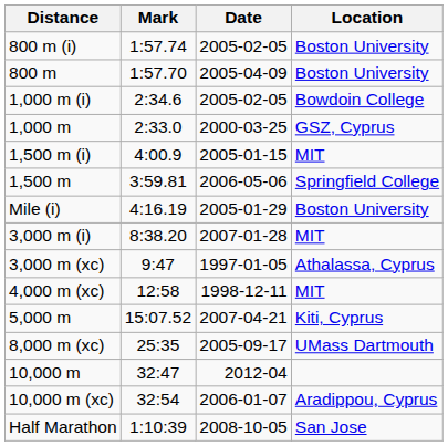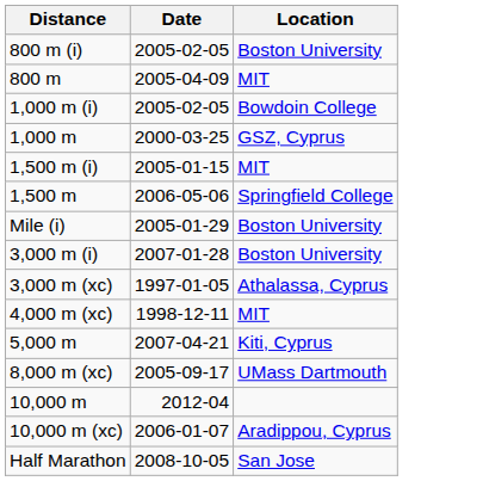- column: Mark | 1:57.74 | 1:57.70 | 2:34.6 | 2:33.0 | 4:00.9 | 3:59.81 | 4:16.19 | 8:38.20 | 9:47 | 12:58 | 15:07.52 | 25:35 | 32:47 | 32:54 | 1:10:39
800 m | Location: Boston University -> MIT
3,000 m (i) | Location: MIT -> Boston University
